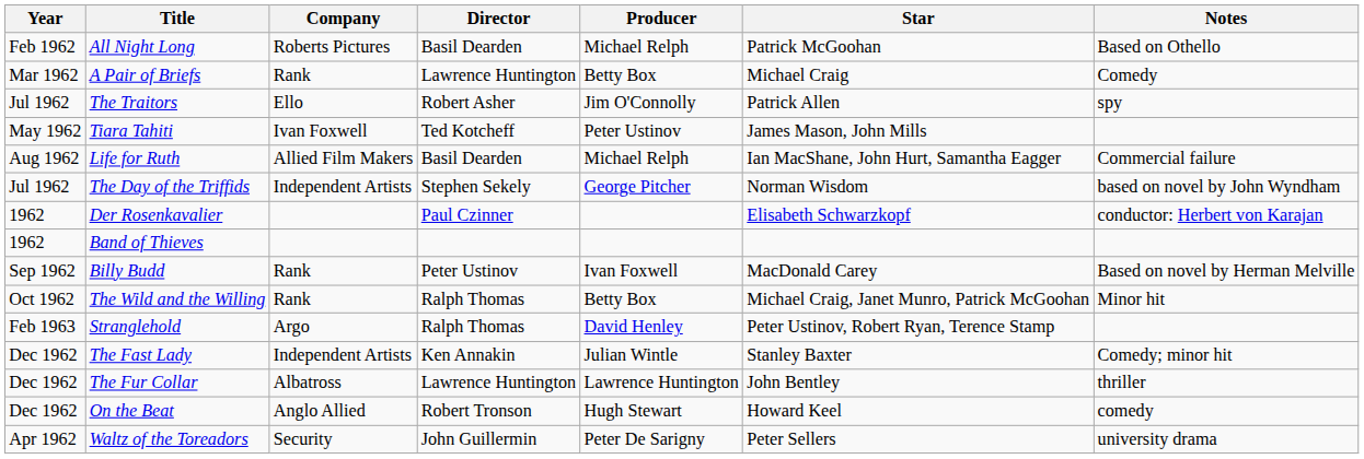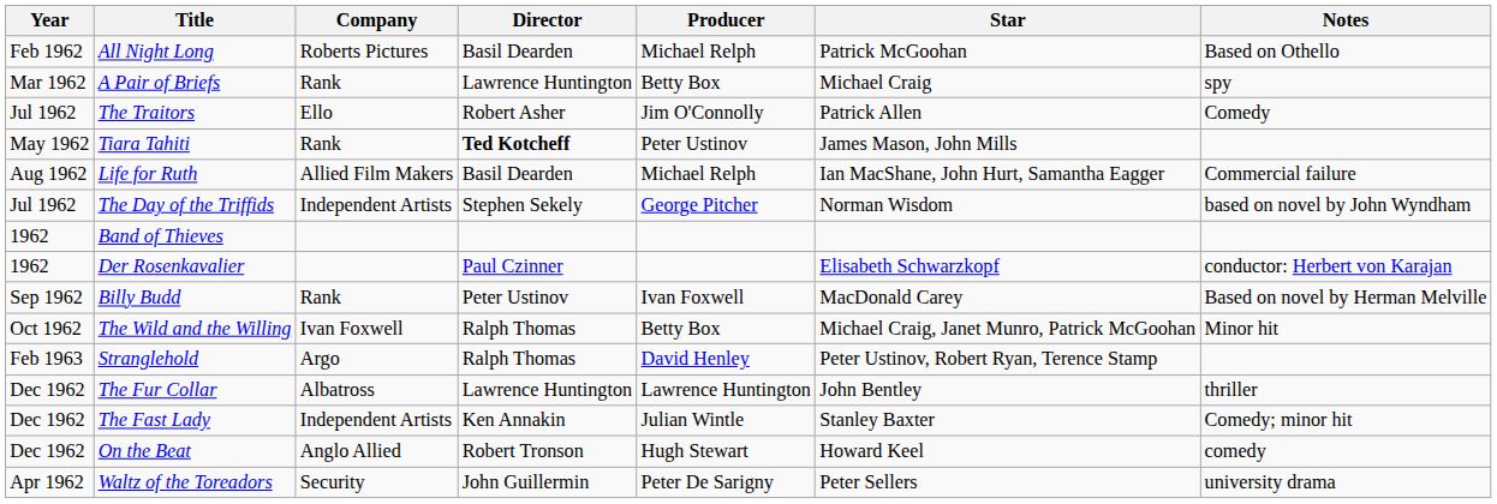A Pair of Briefs | Notes: Comedy -> spy
The Traitors | Notes: spy -> Comedy
Tiara Tahiti | Company: Ivan Foxwell -> Rank
Tiara Tahiti | Director: normal -> bold
rows swapped: Der Rosenkavalier <-> Band of Thieves
The Wild and the Willing | Company: Rank -> Ivan Foxwell
rows swapped: The Fur Collar <-> The Fast Lady
